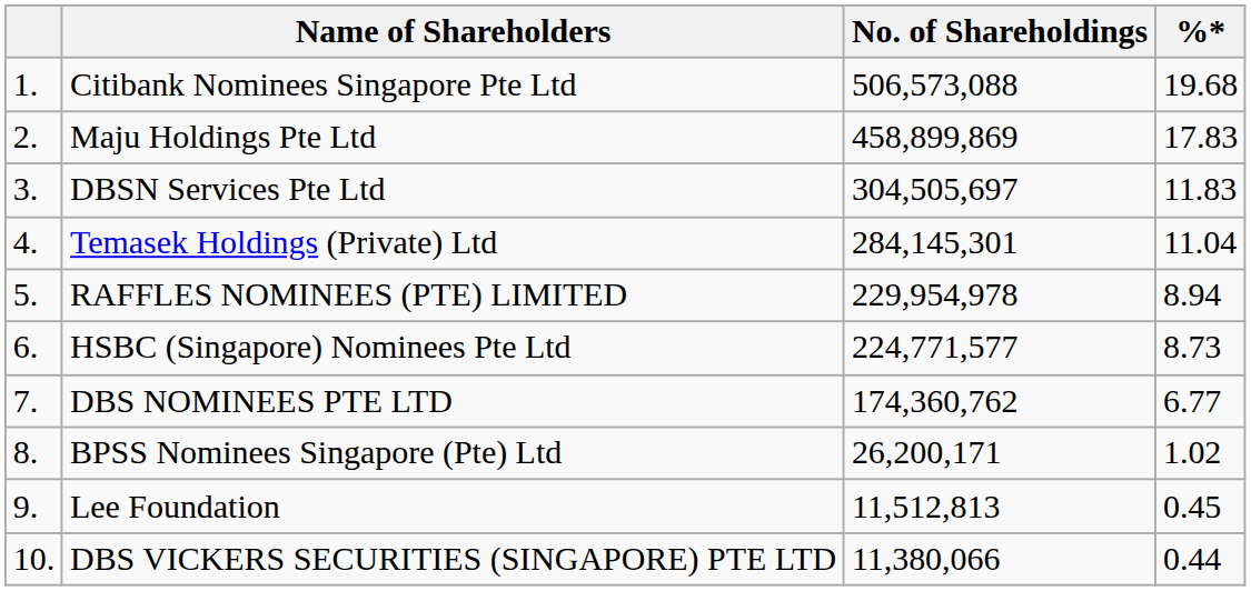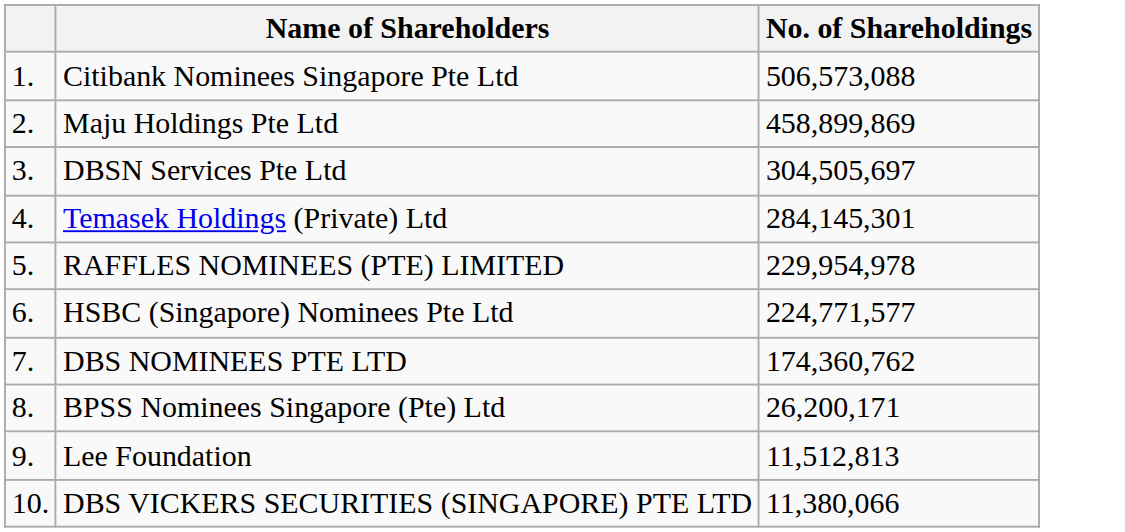- column: %* | 19.68 | 17.83 | 11.83 | 11.04 | 8.94 | 8.73 | 6.77 | 1.02 | 0.45 | 0.44
